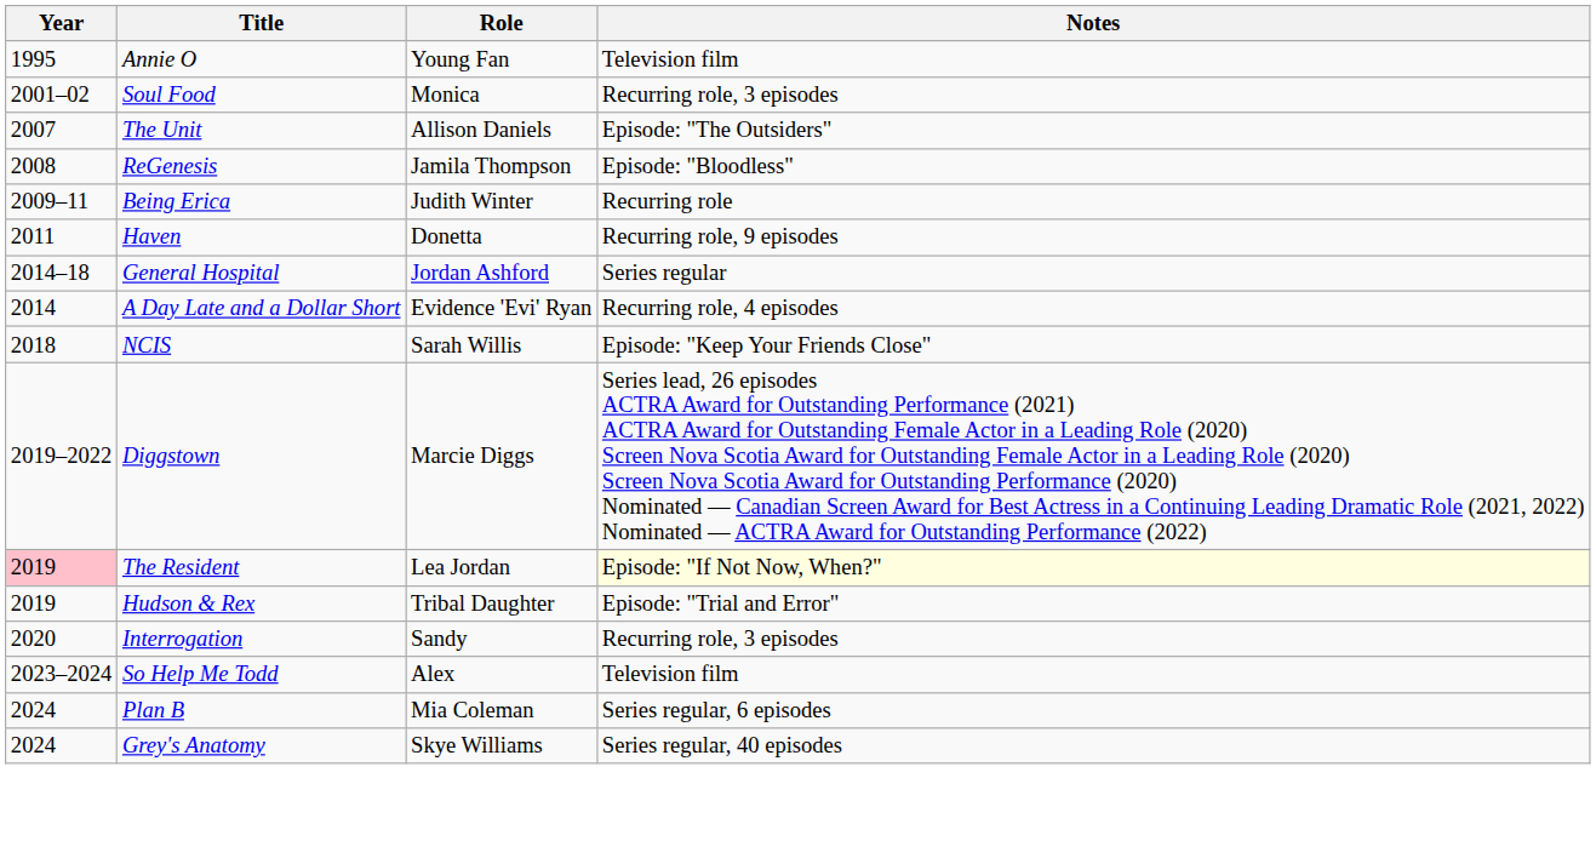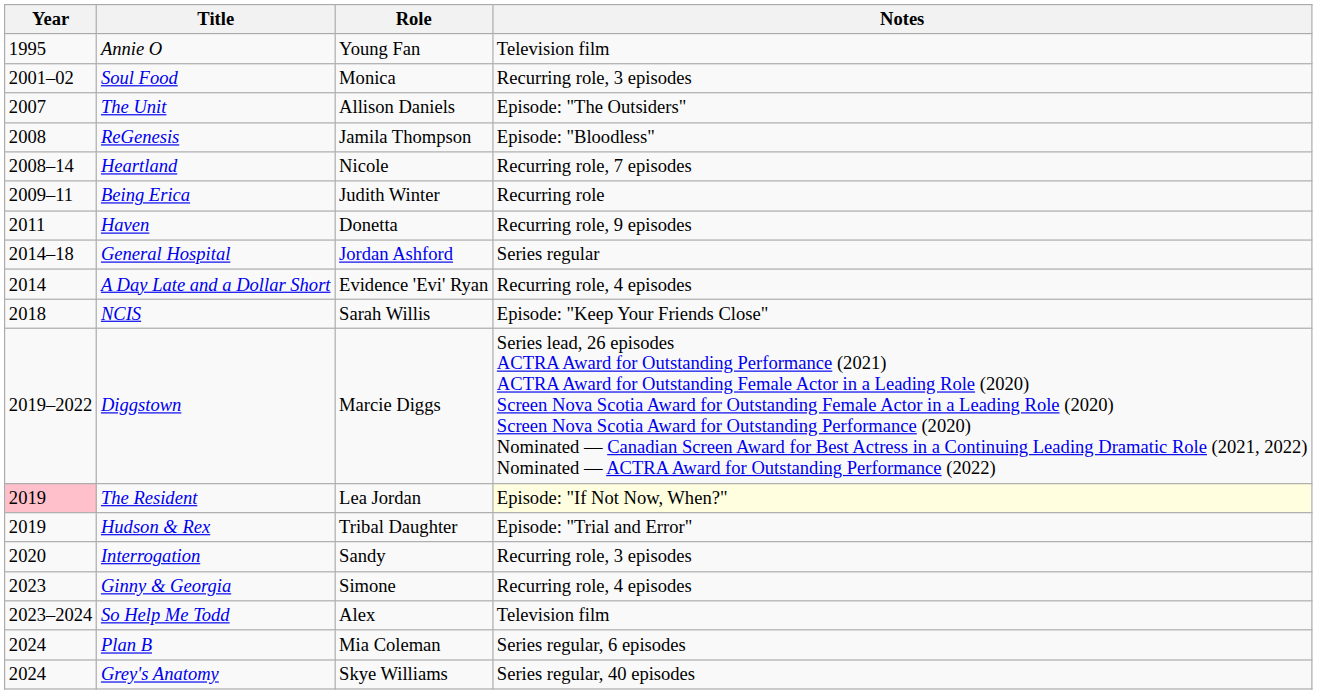+ row: 2008–14 | Heartland | Nicole | Recurring role, 7 episodes
+ row: 2023 | Ginny & Georgia | Simone | Recurring role, 4 episodes
